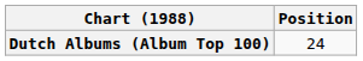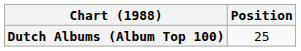Dutch Albums (Album Top 100) | Position: 24 -> 25
